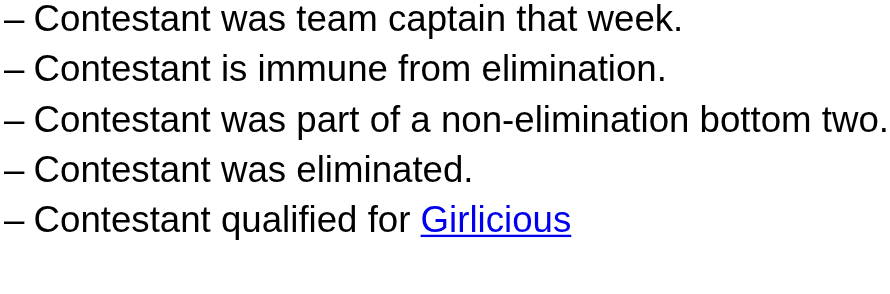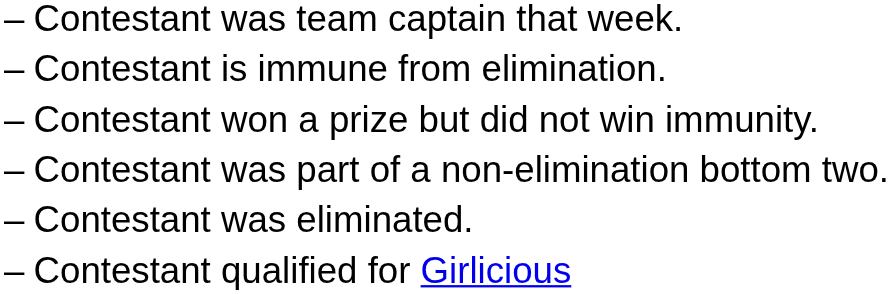+ row: – | Contestant won a prize but did not win immunity.
